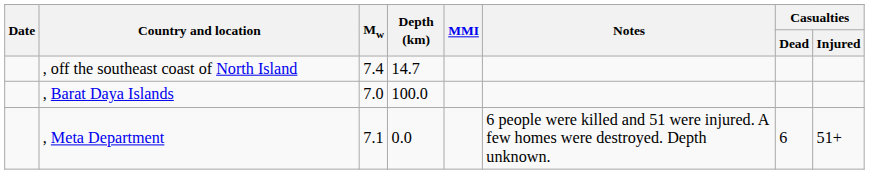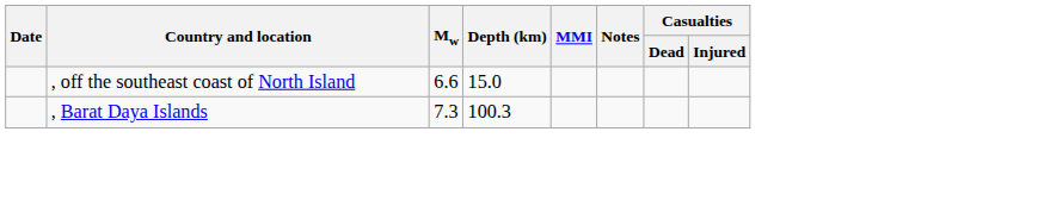, off the southeast coast of North Island | Mw: 7.4 -> 6.6
, off the southeast coast of North Island | Depth (km): 14.7 -> 15.0
, Barat Daya Islands | Mw: 7.0 -> 7.3
, Barat Daya Islands | Depth (km): 100.0 -> 100.3
- row: , Meta Department | 7.1 | 0.0 | 6 people were killed and 51 were injured. A few homes were destroyed. Depth unknown. | 6 | 51+
